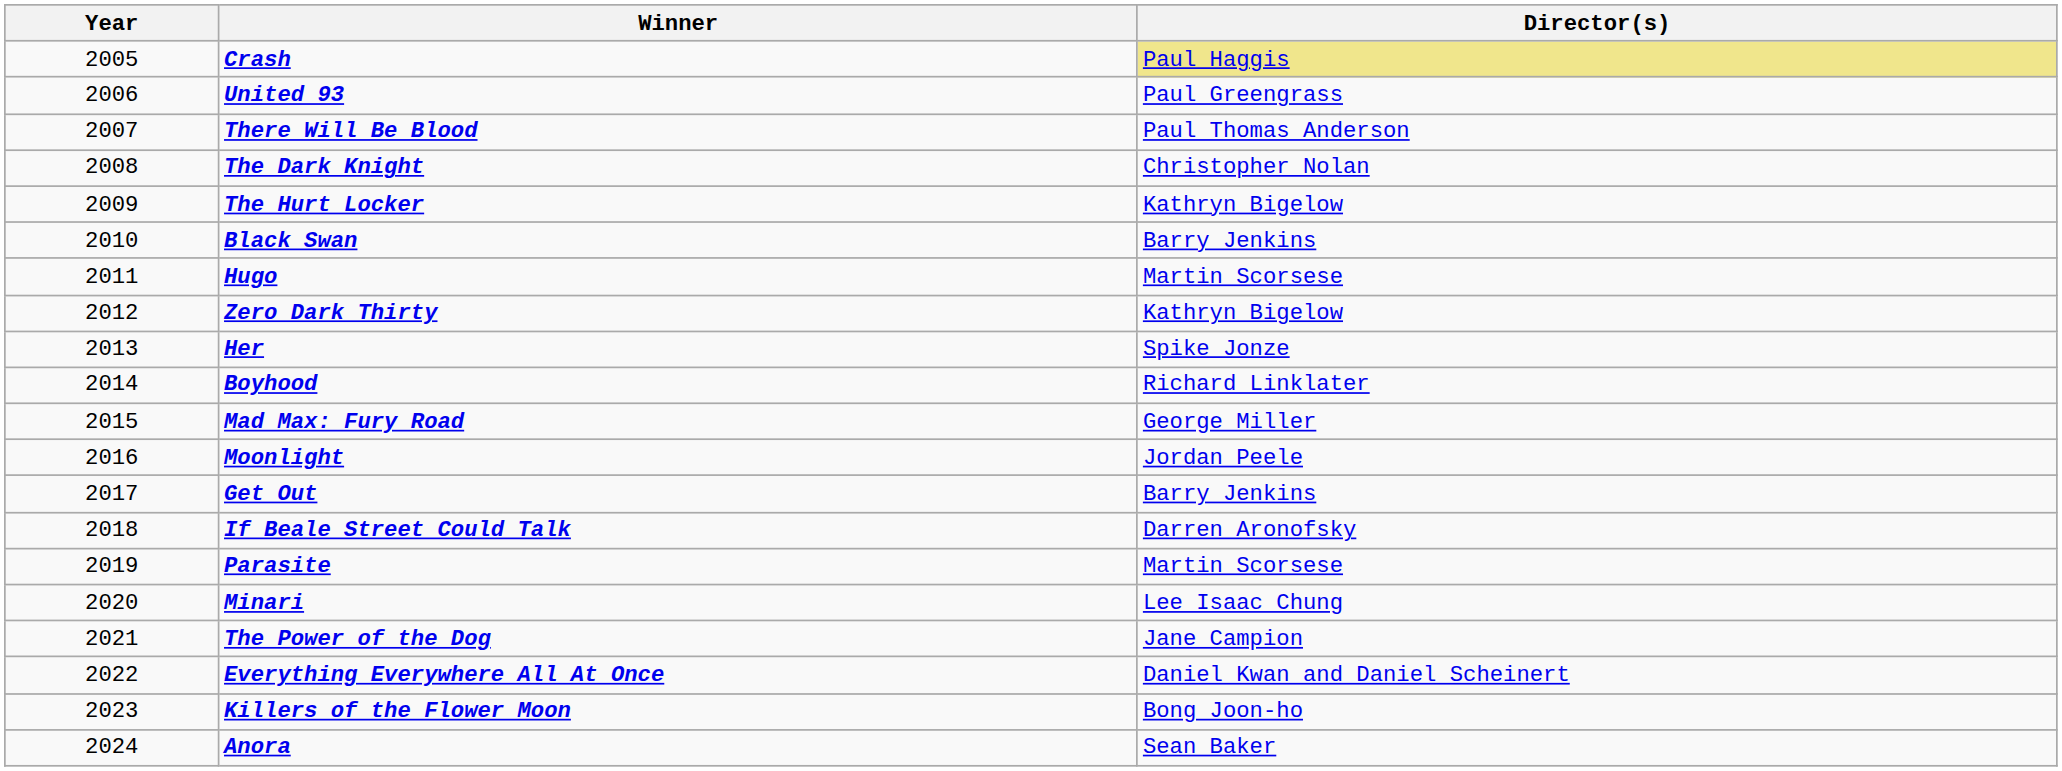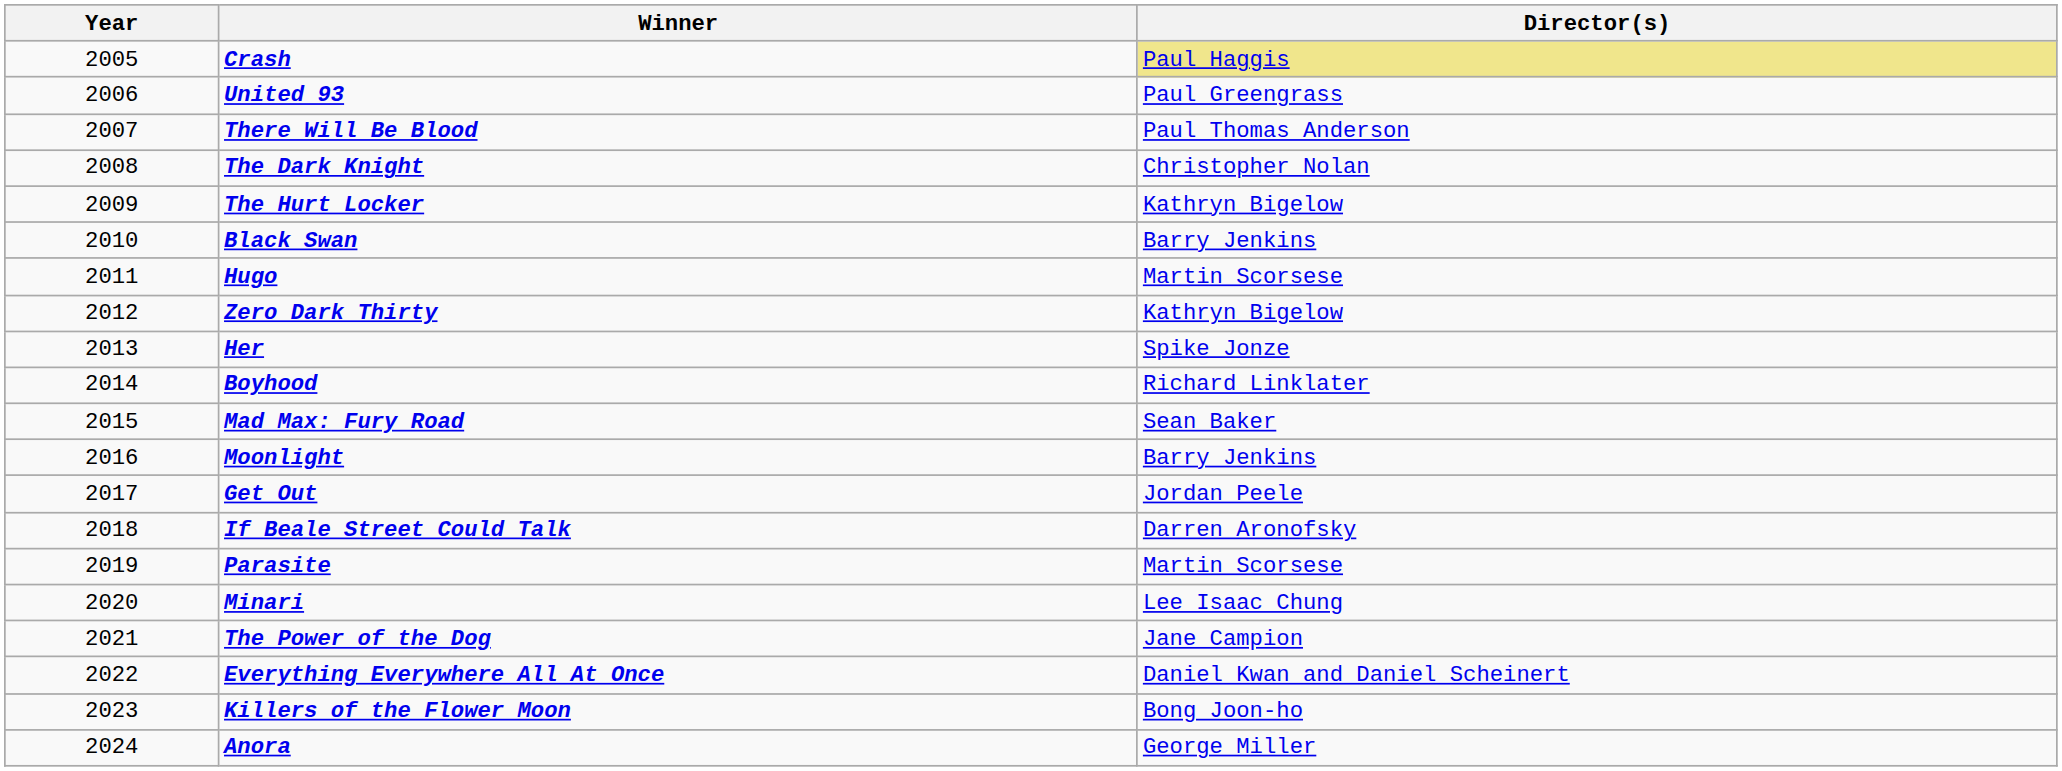Mad Max: Fury Road | Director(s): George Miller -> Sean Baker
Moonlight | Director(s): Jordan Peele -> Barry Jenkins
Get Out | Director(s): Barry Jenkins -> Jordan Peele
Anora | Director(s): Sean Baker -> George Miller
